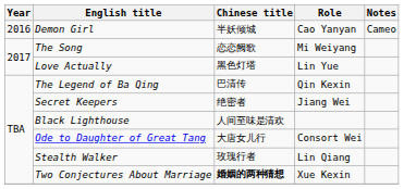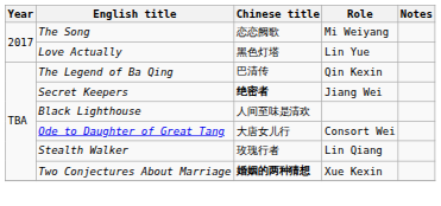- row: 2016 | Demon Girl | 半妖倾城 | Cao Yanyan | Cameo
Secret Keepers | Chinese title: normal -> bold
